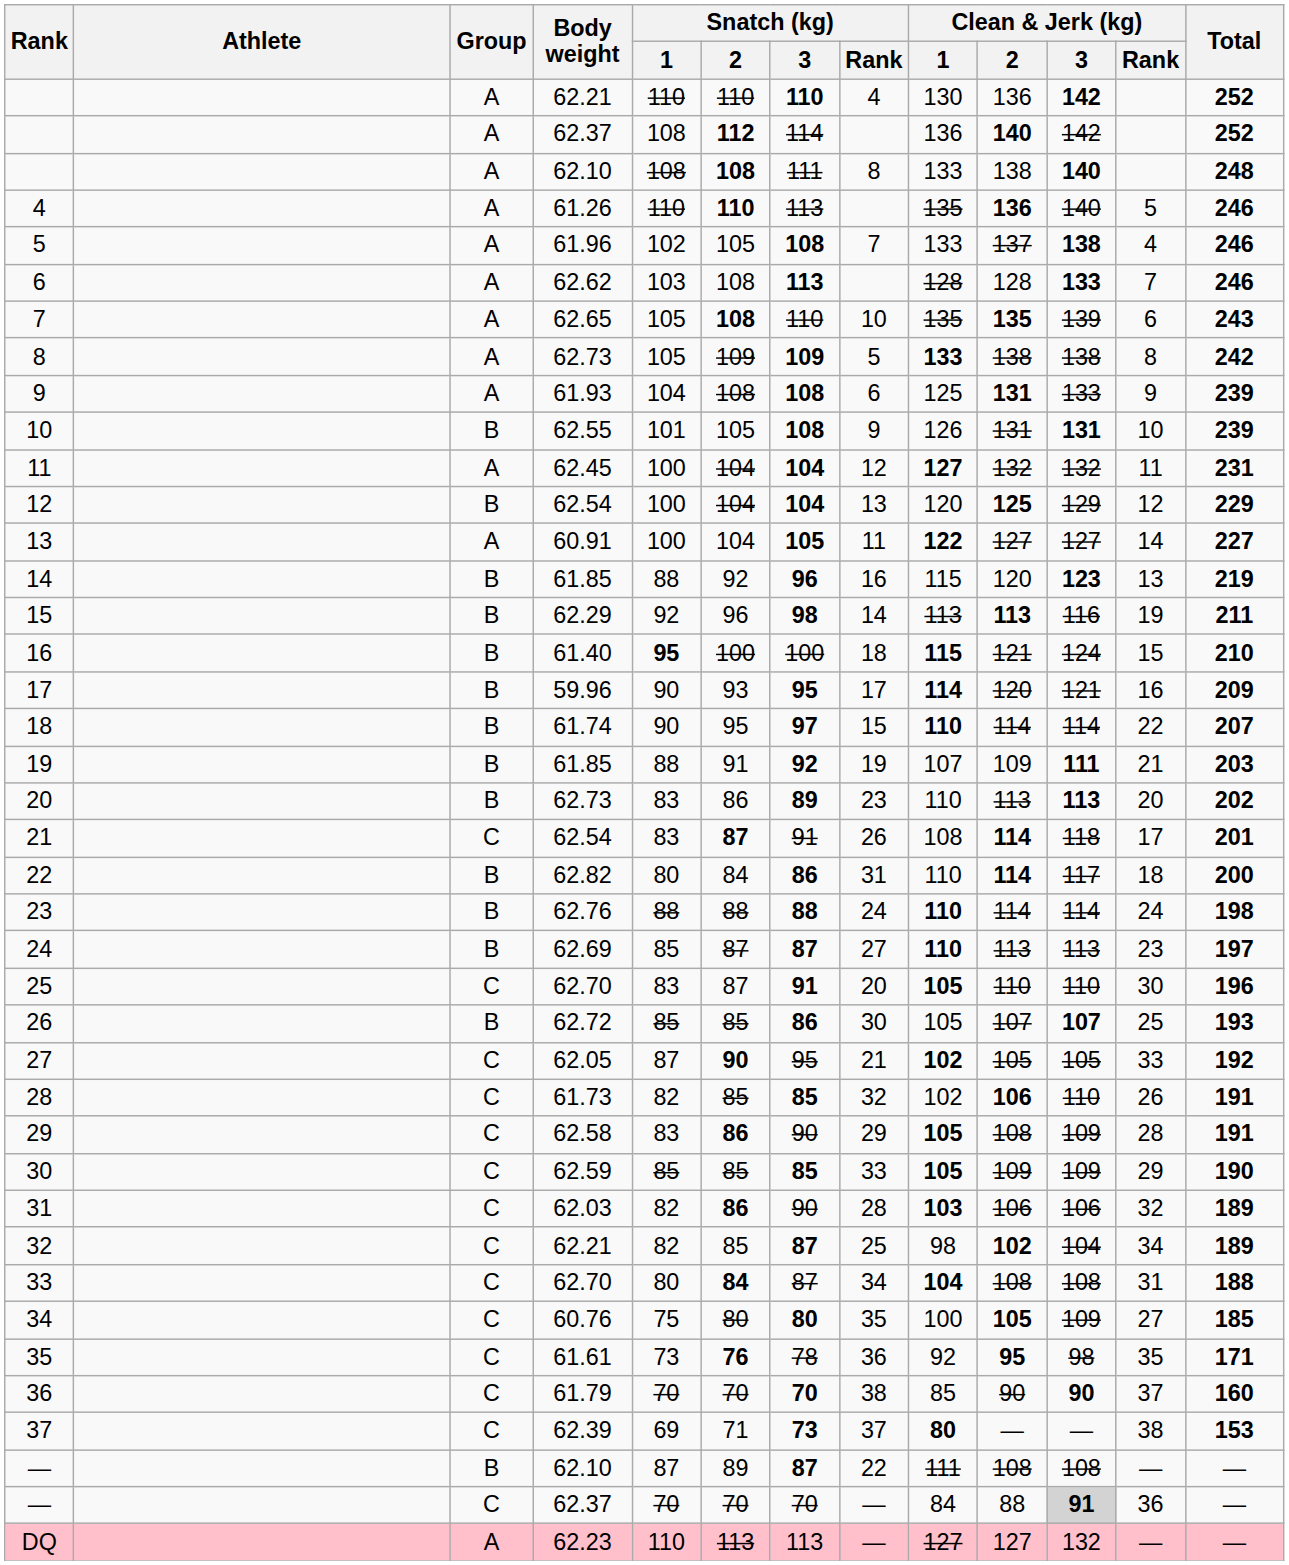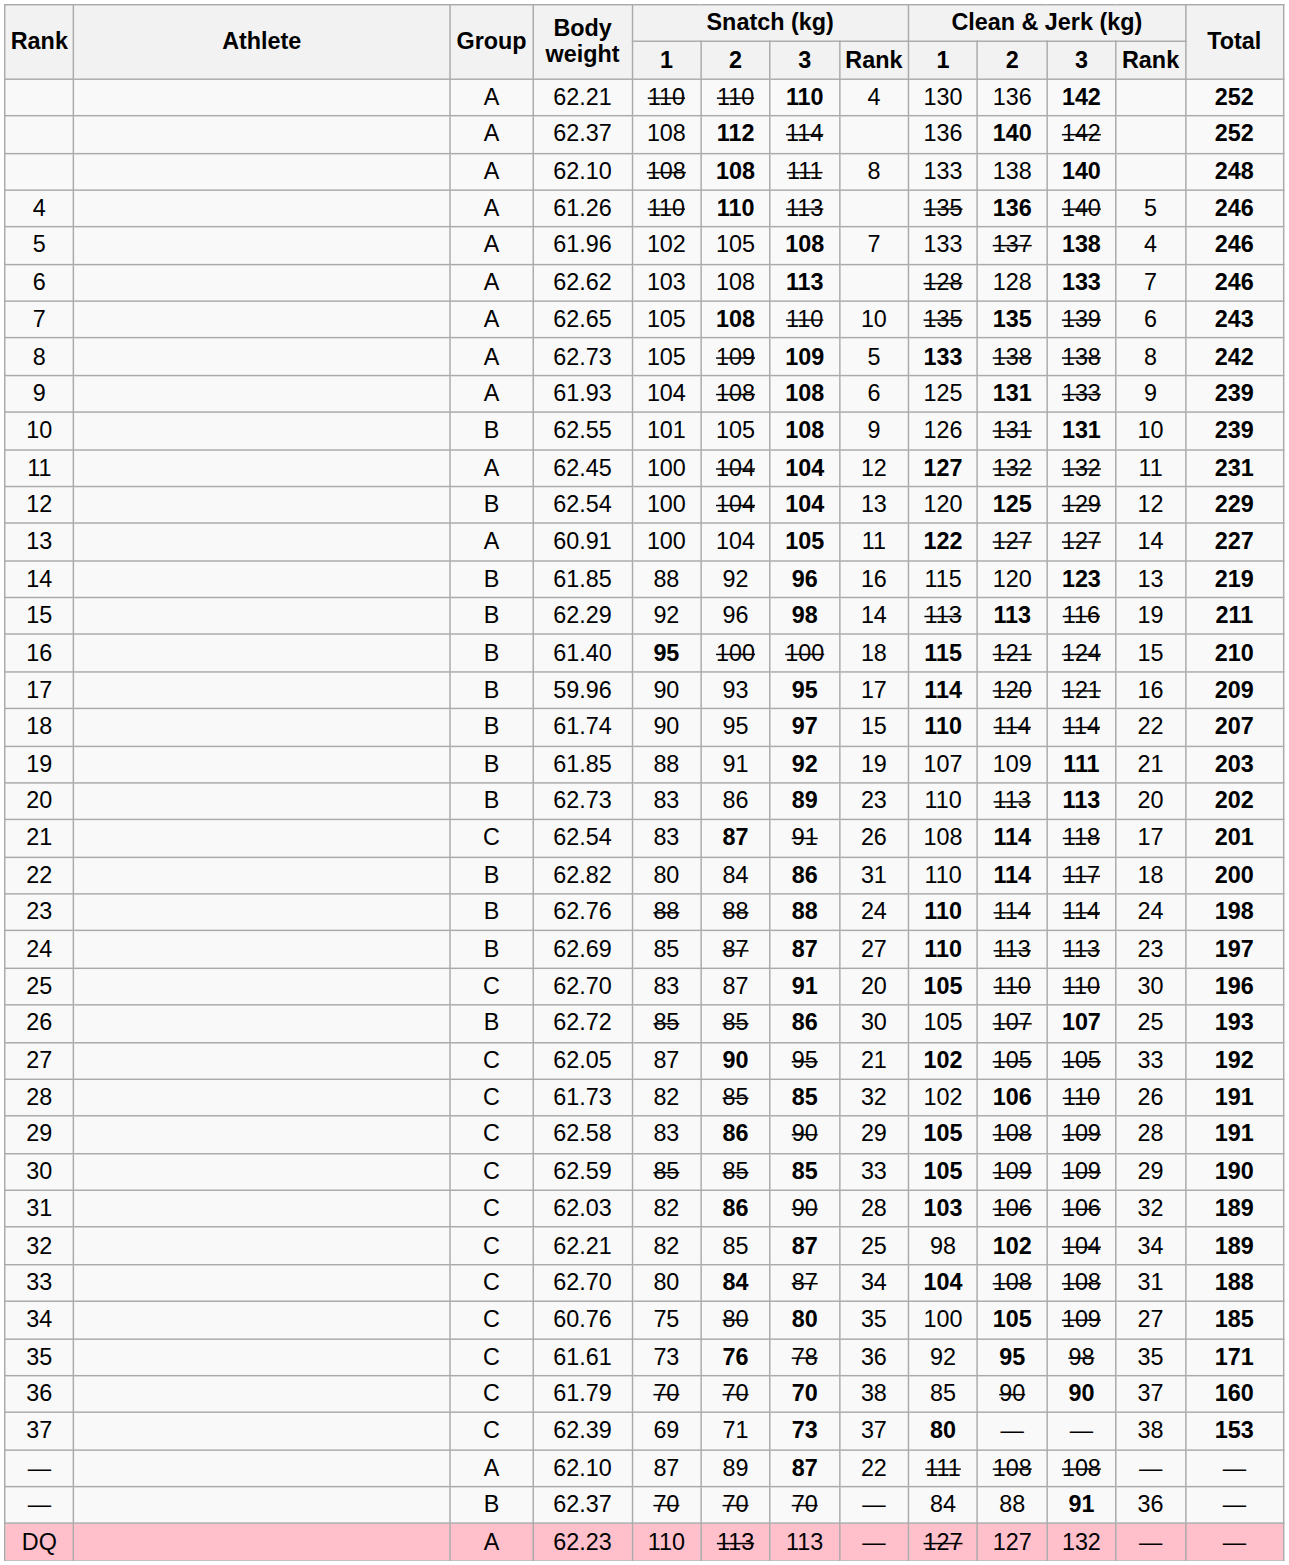— / 62.10 | Group: B -> A
— / 62.37 | Group: C -> B
— / 62.37 | Clean & Jerk (kg) / 3: lightgrey background -> no background
